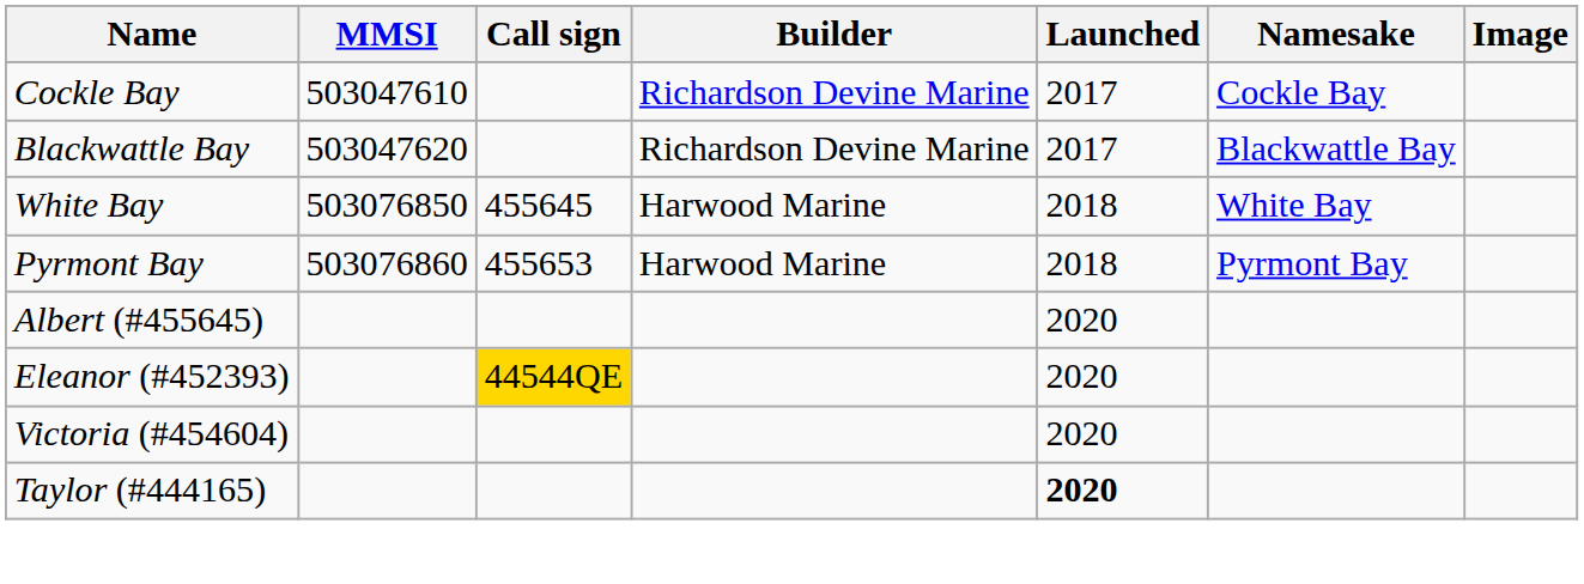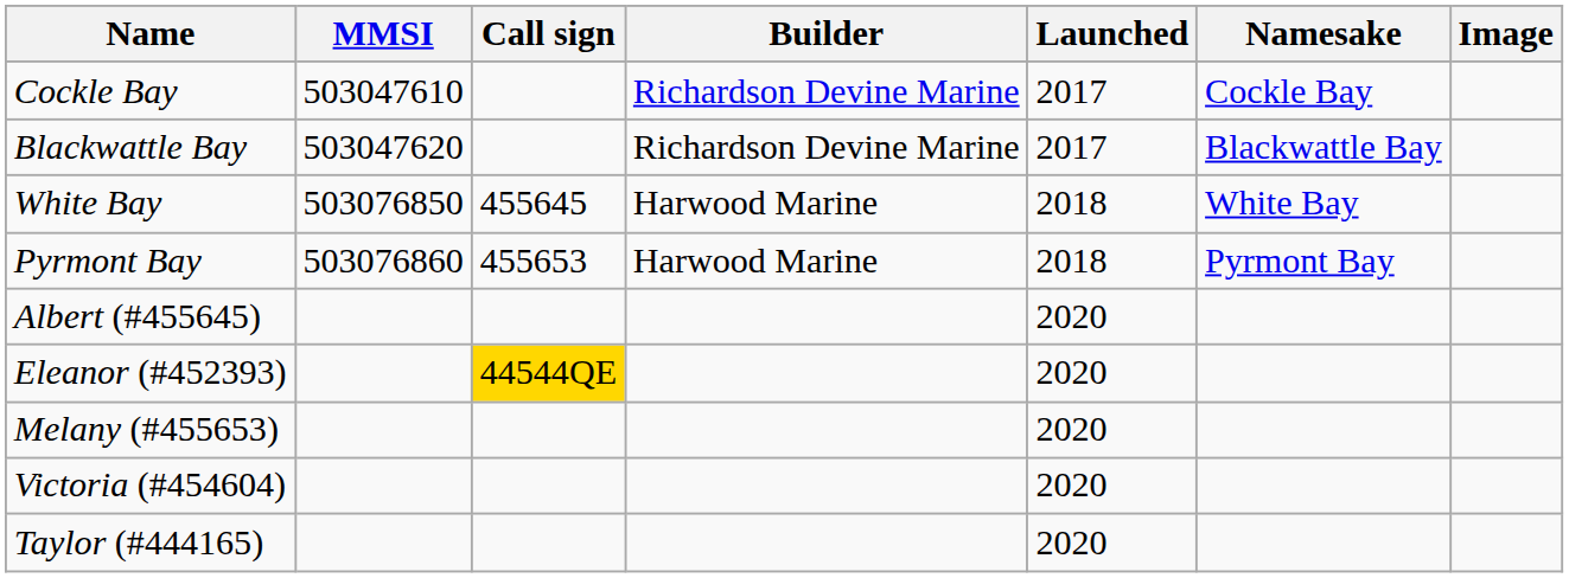+ row: Melany (#455653) | 2020
Taylor (#444165) | Launched: bold -> normal
